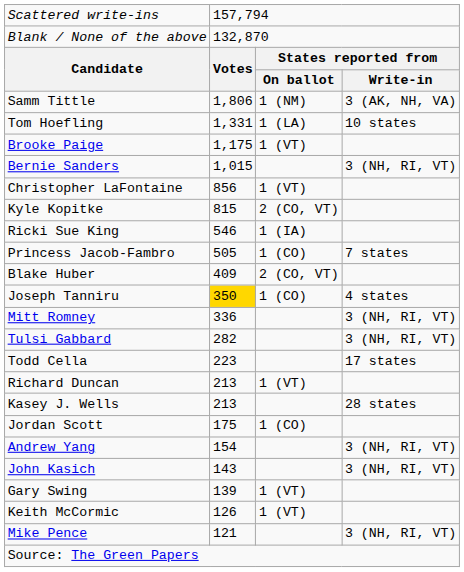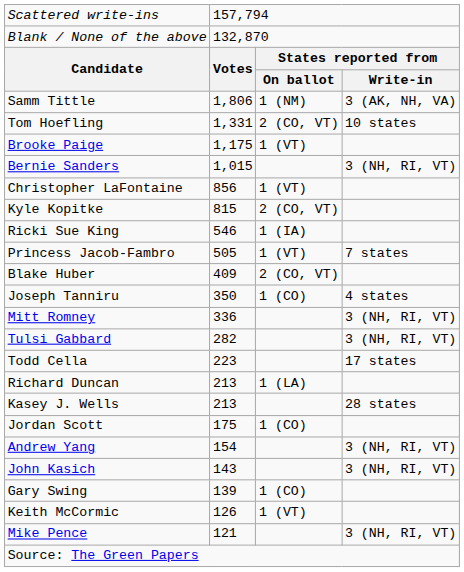Tom Hoefling | column 3: 1 (LA) -> 2 (CO, VT)
Princess Jacob-Fambro | column 3: 1 (CO) -> 1 (VT)
Joseph Tanniru | column 2: gold background -> no background
Richard Duncan | column 3: 1 (VT) -> 1 (LA)
Gary Swing | column 3: 1 (VT) -> 1 (CO)
